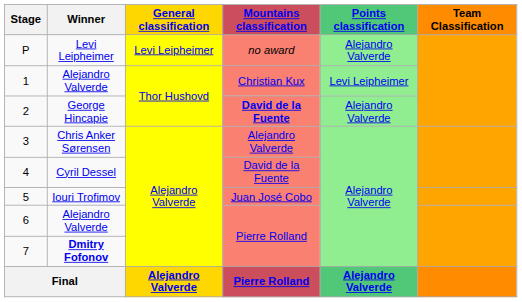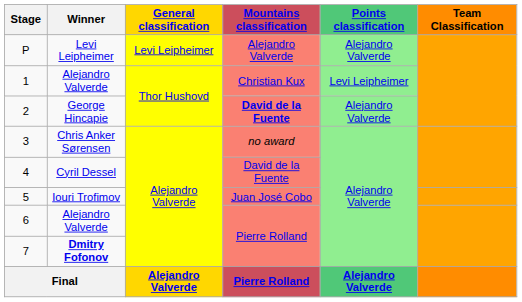P | Mountains classification: no award -> Alejandro Valverde
3 | Mountains classification: Alejandro Valverde -> no award
